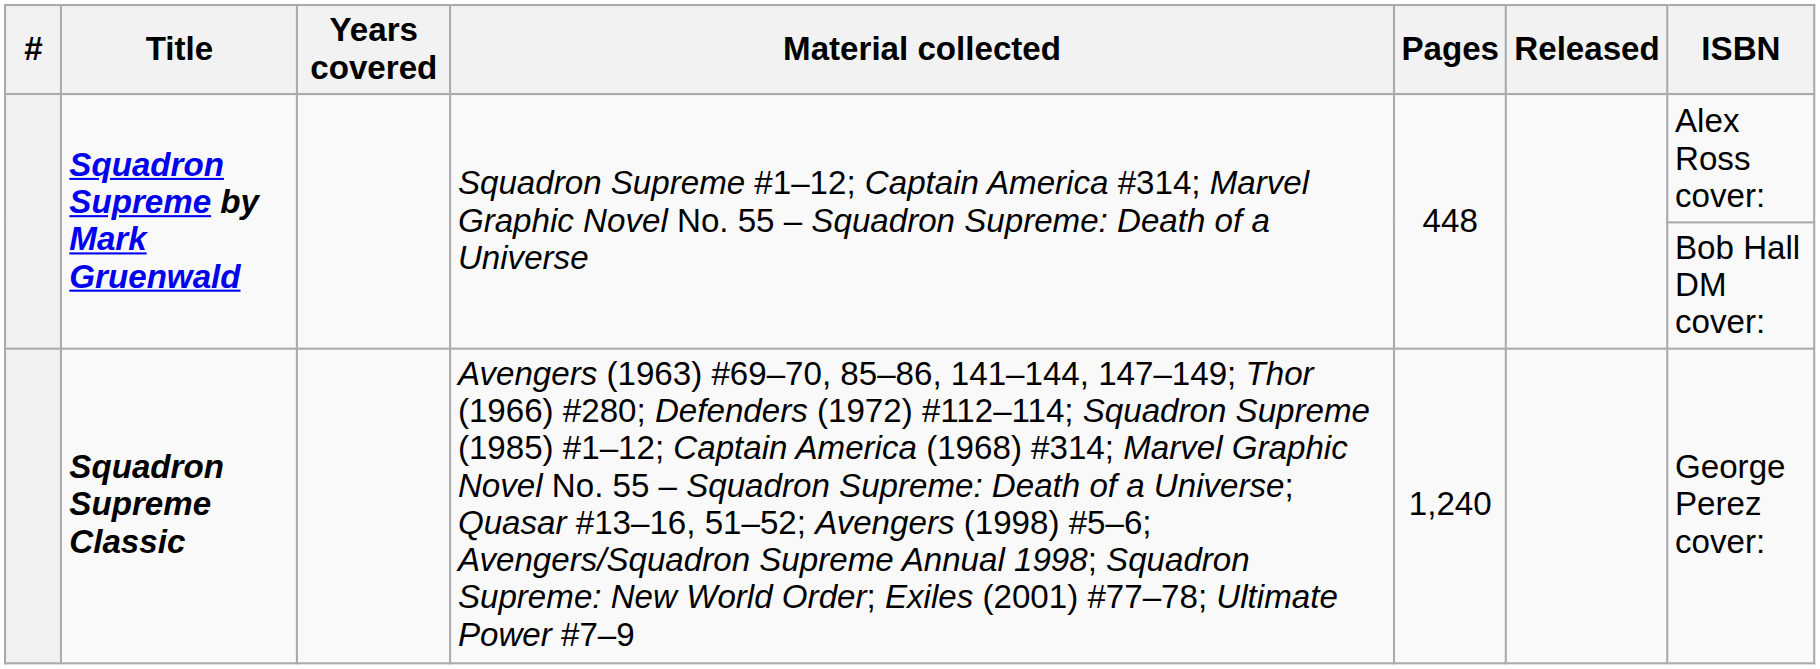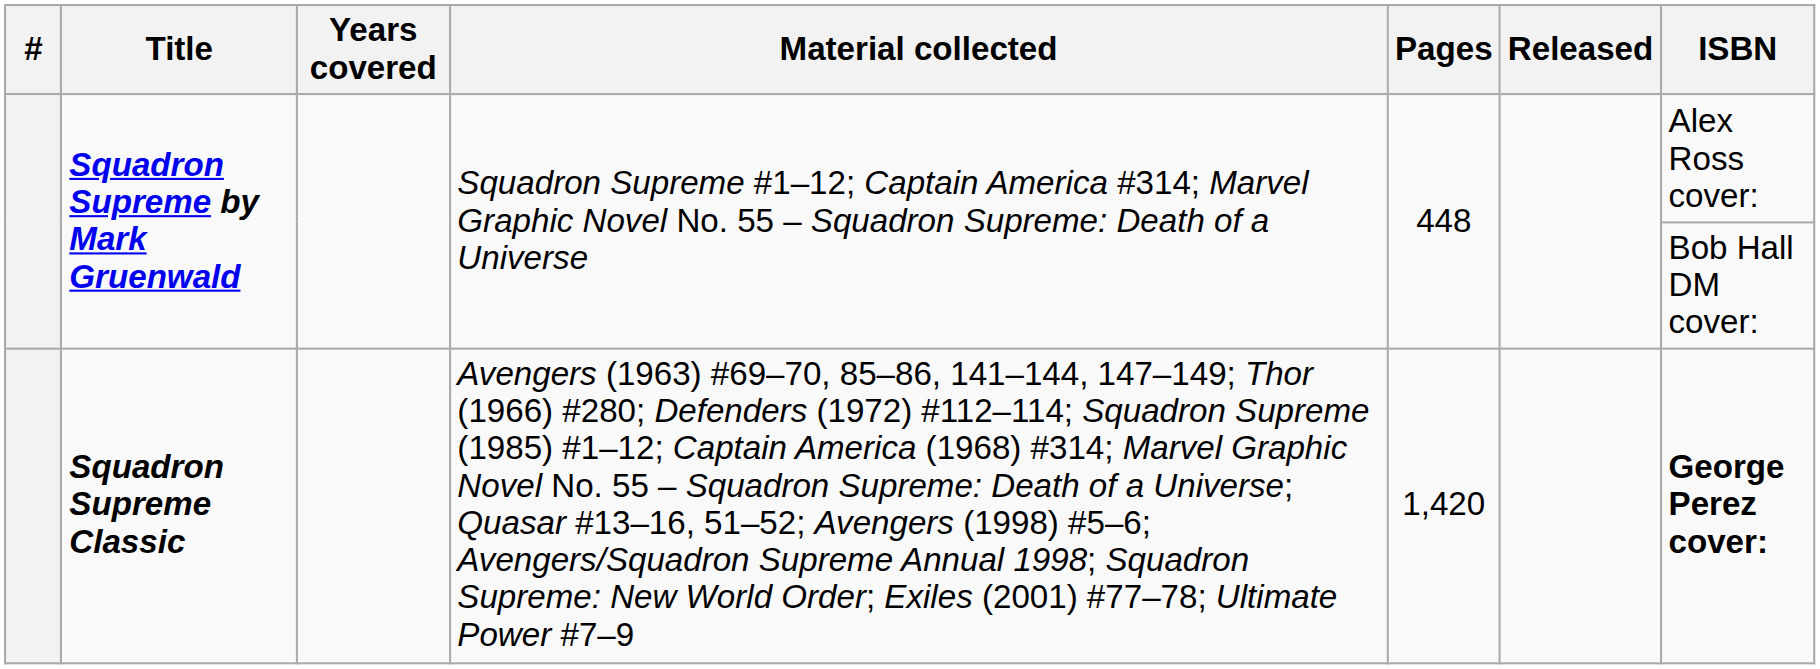Squadron Supreme Classic | Pages: 1,240 -> 1,420
Squadron Supreme Classic | ISBN: normal -> bold
